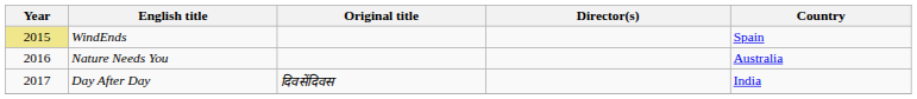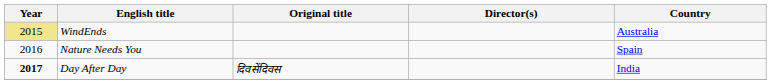WindEnds | Country: Spain -> Australia
Nature Needs You | Country: Australia -> Spain
Day After Day | Year: normal -> bold
